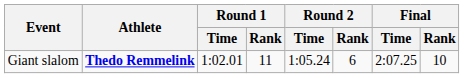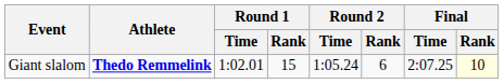Giant slalom | Round 1 / Rank: 11 -> 15
Giant slalom | Final / Rank: no background -> lightyellow background
